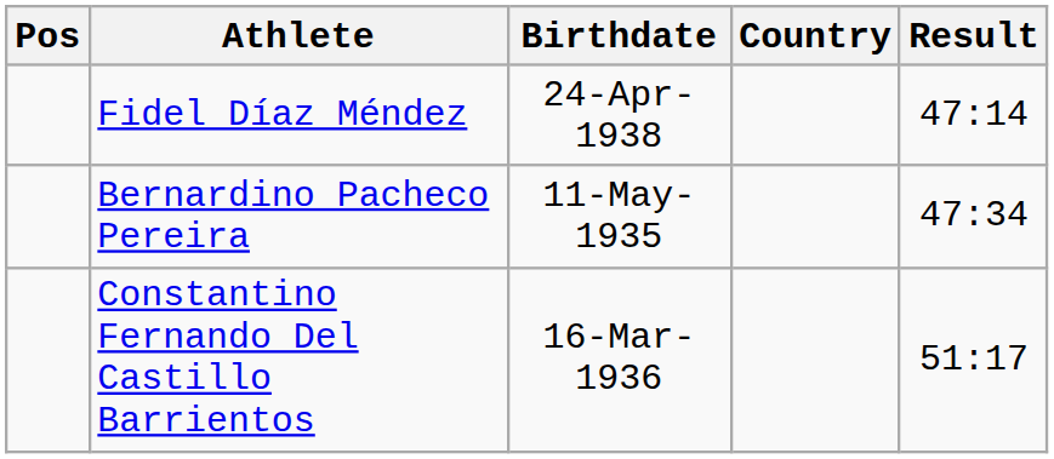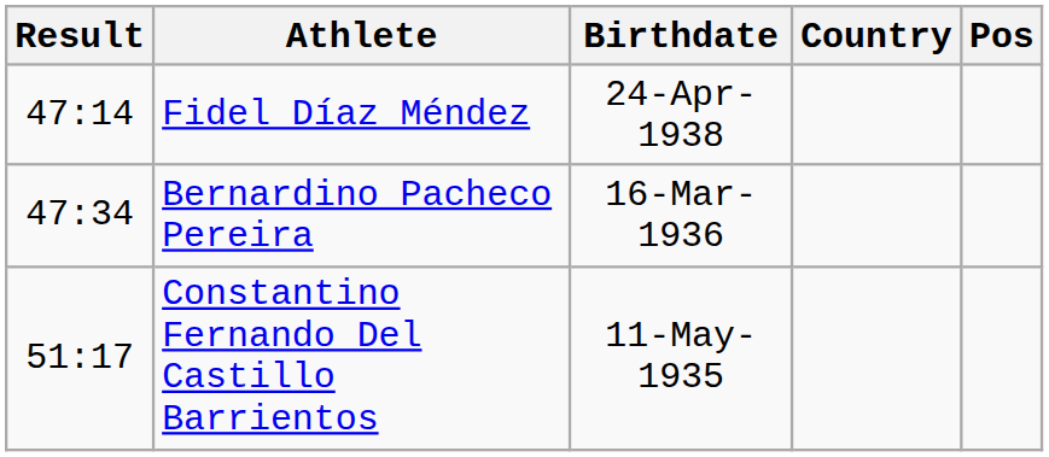columns swapped: Pos <-> Result
Bernardino Pacheco Pereira | Birthdate: 11-May-1935 -> 16-Mar-1936
Constantino Fernando Del Castillo Barrientos | Birthdate: 16-Mar-1936 -> 11-May-1935
